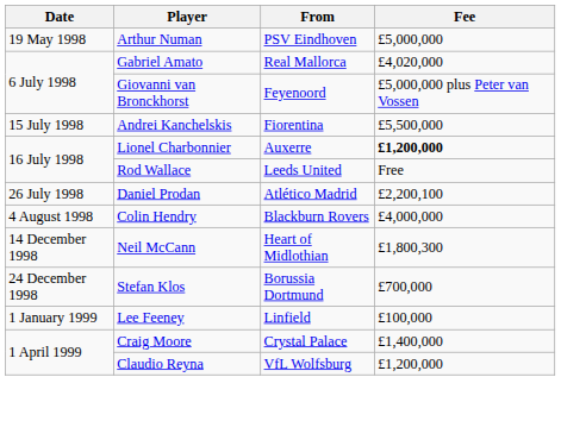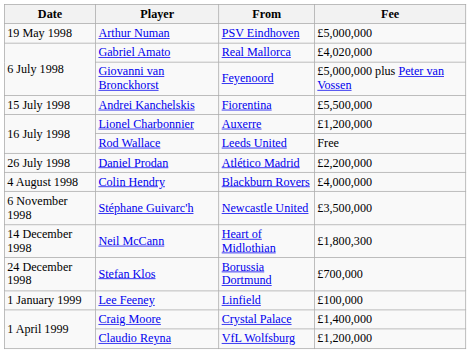Lionel Charbonnier | Fee: bold -> normal
Daniel Prodan | Fee: £2,200,100 -> £2,200,000
+ row: 6 November 1998 | Stéphane Guivarc'h | Newcastle United | £3,500,000
